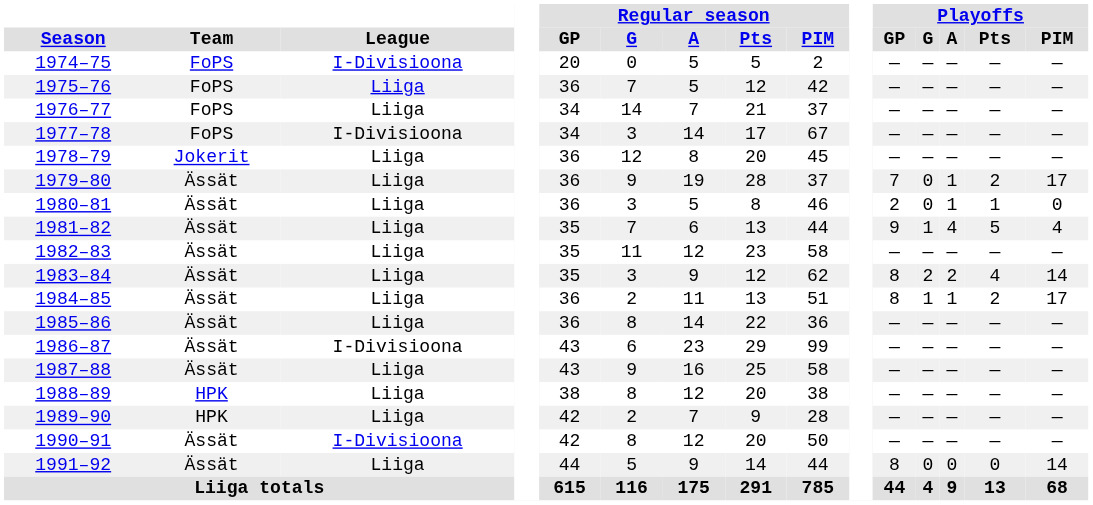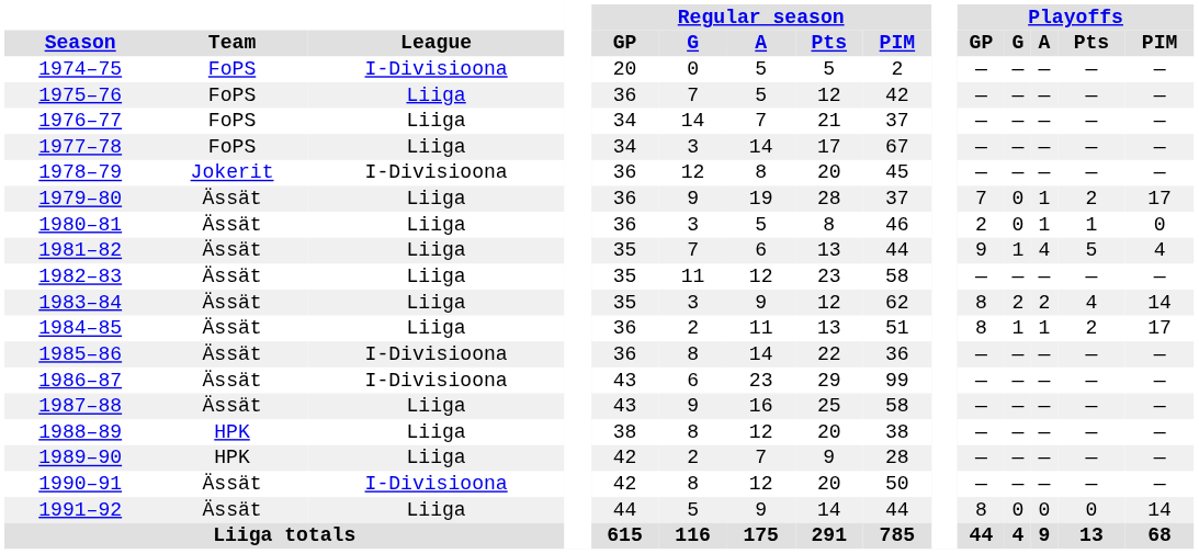1977–78 | League: I-Divisioona -> Liiga
1978–79 | League: Liiga -> I-Divisioona
1985–86 | League: Liiga -> I-Divisioona
